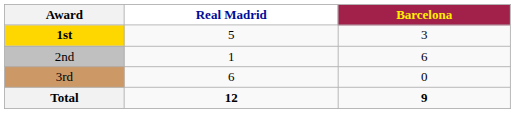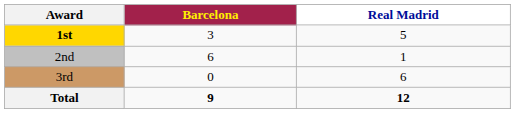columns swapped: Real Madrid <-> Barcelona
